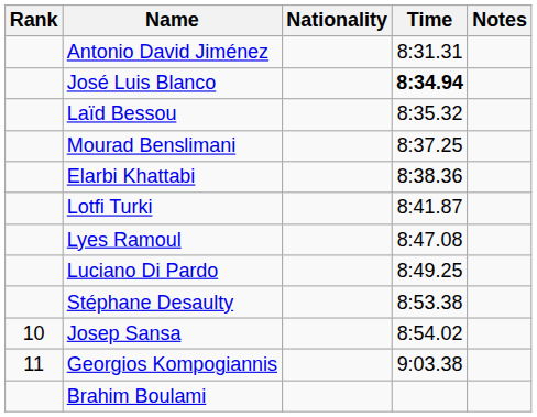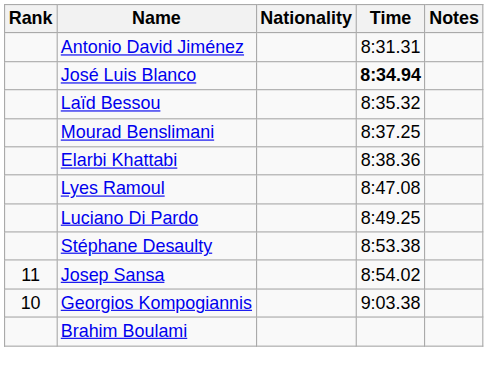- row: Lotfi Turki | 8:41.87
Josep Sansa | Rank: 10 -> 11
Georgios Kompogiannis | Rank: 11 -> 10
